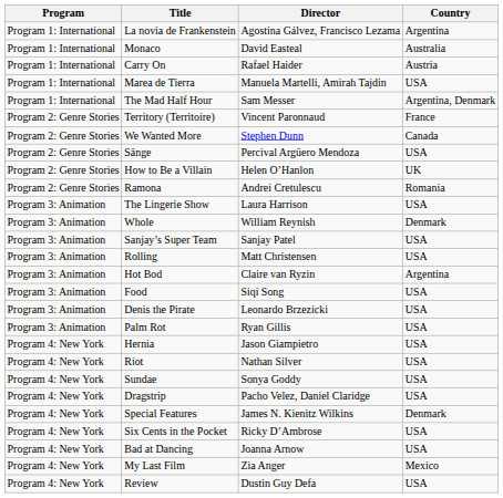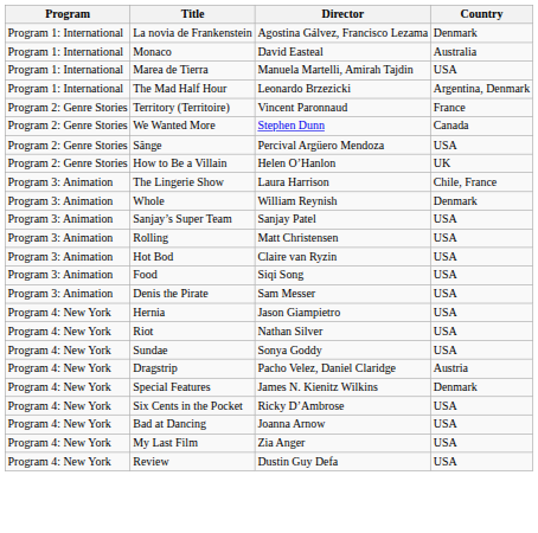La novia de Frankenstein | Country: Argentina -> Denmark
- row: Program 1: International | Carry On | Rafael Haider | Austria
The Mad Half Hour | Director: Sam Messer -> Leonardo Brzezicki
- row: Program 2: Genre Stories | Ramona | Andrei Cretulescu | Romania
The Lingerie Show | Country: USA -> Chile, France
Hot Bod | Country: Argentina -> USA
Denis the Pirate | Director: Leonardo Brzezicki -> Sam Messer
- row: Program 3: Animation | Palm Rot | Ryan Gillis | USA
Dragstrip | Country: USA -> Austria
My Last Film | Country: Mexico -> USA
